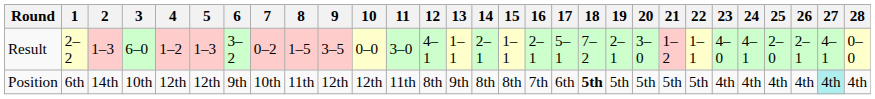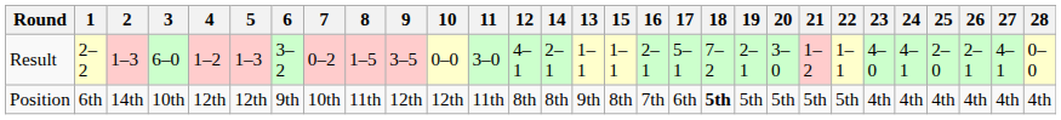columns swapped: 13 <-> 14
Position | 27: paleturquoise background -> no background
